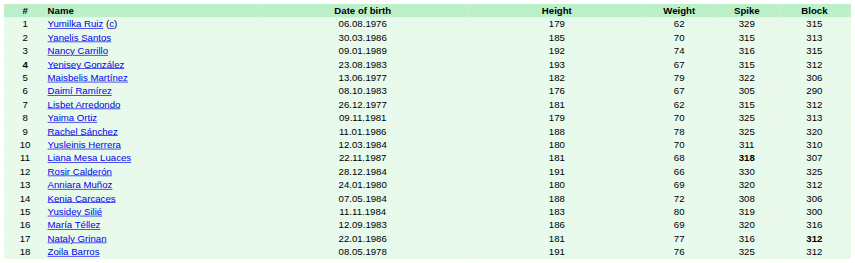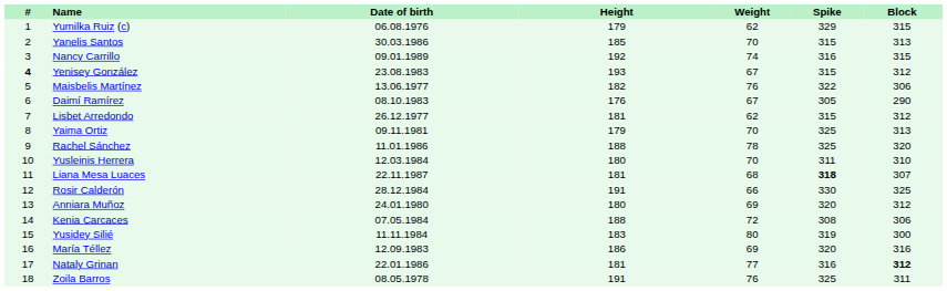Maisbelis Martínez | Weight: 79 -> 76
Zoila Barros | Block: 312 -> 311
